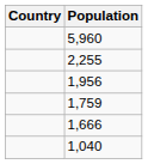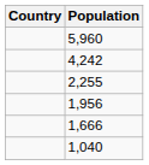+ row: 4,242
- row: 1,759
